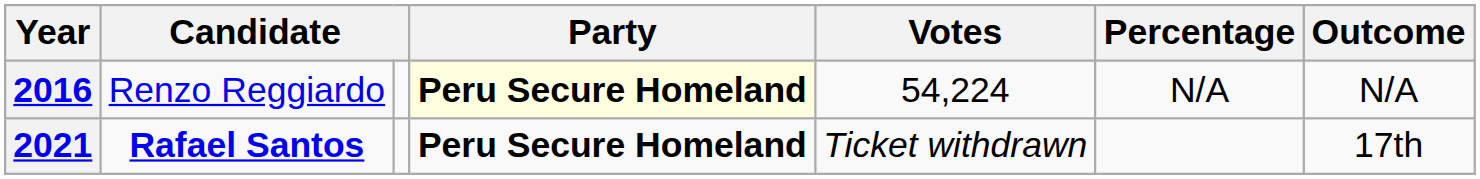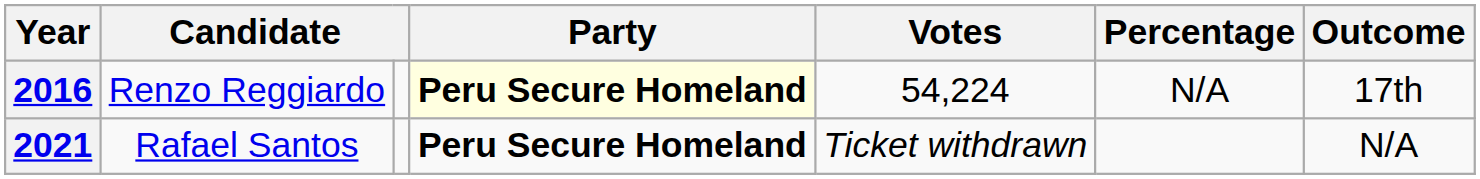2016 | Outcome: N/A -> 17th
2021 | column 2: bold -> normal
2021 | Outcome: 17th -> N/A
